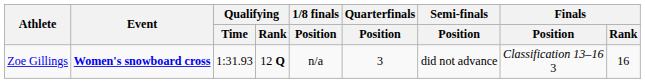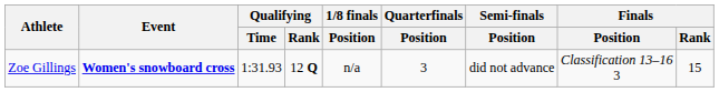Zoe Gillings | Finals / Rank: 16 -> 15
